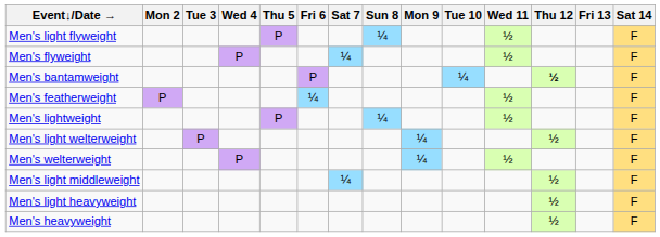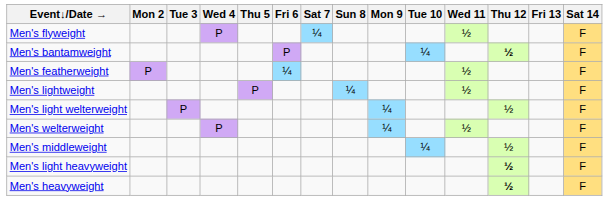- row: Men's light flyweight | P | ¼ | ½ | F
- row: Men's light middleweight | ¼ | ½ | F
+ row: Men's middleweight | ¼ | ½ | F
Men's light heavyweight | Thu 12: normal -> bold
Men's heavyweight | Thu 12: normal -> bold
